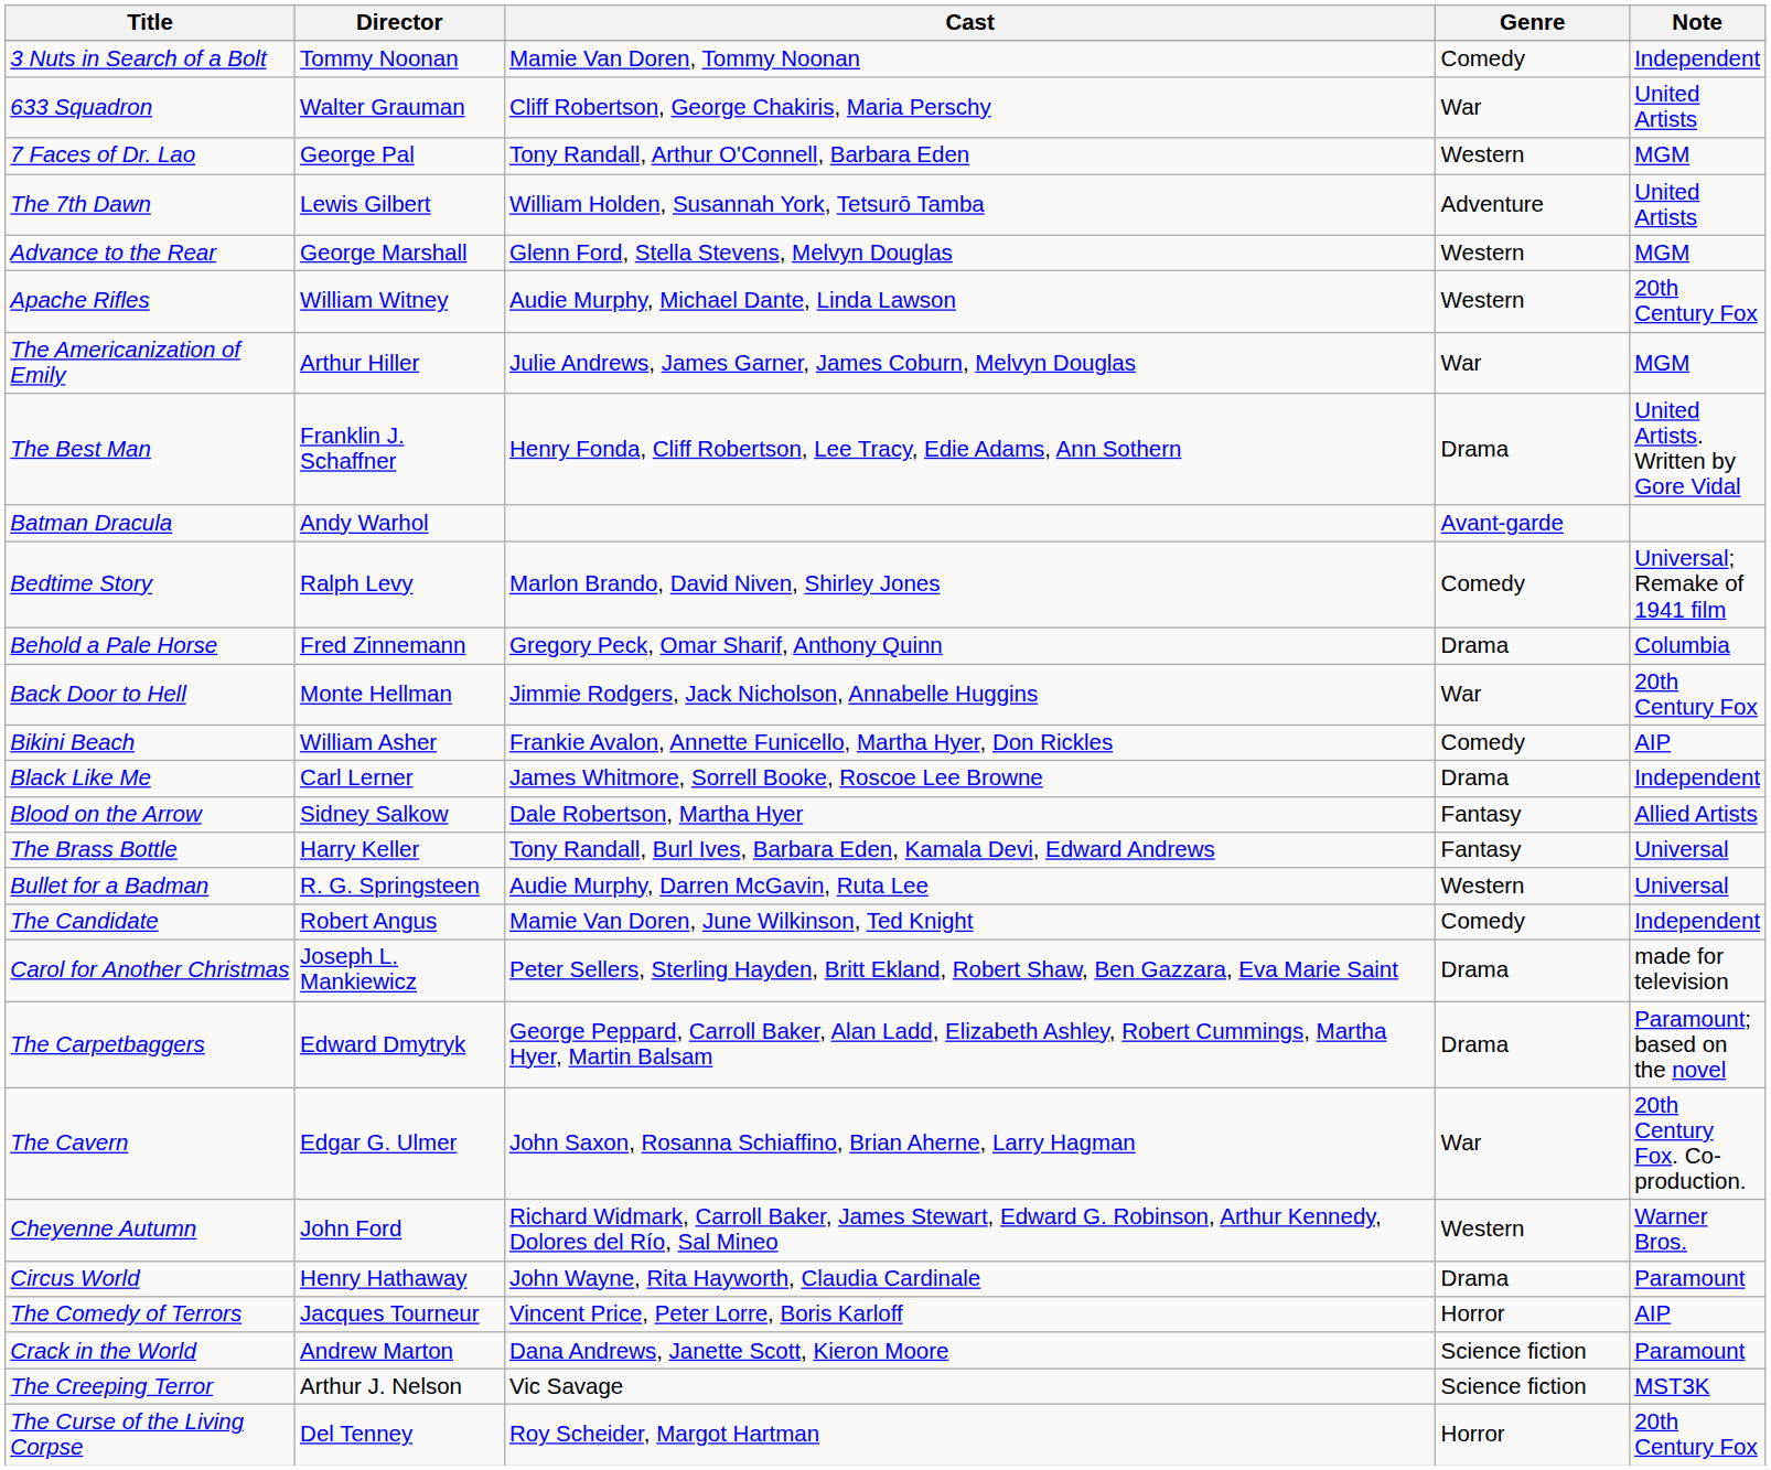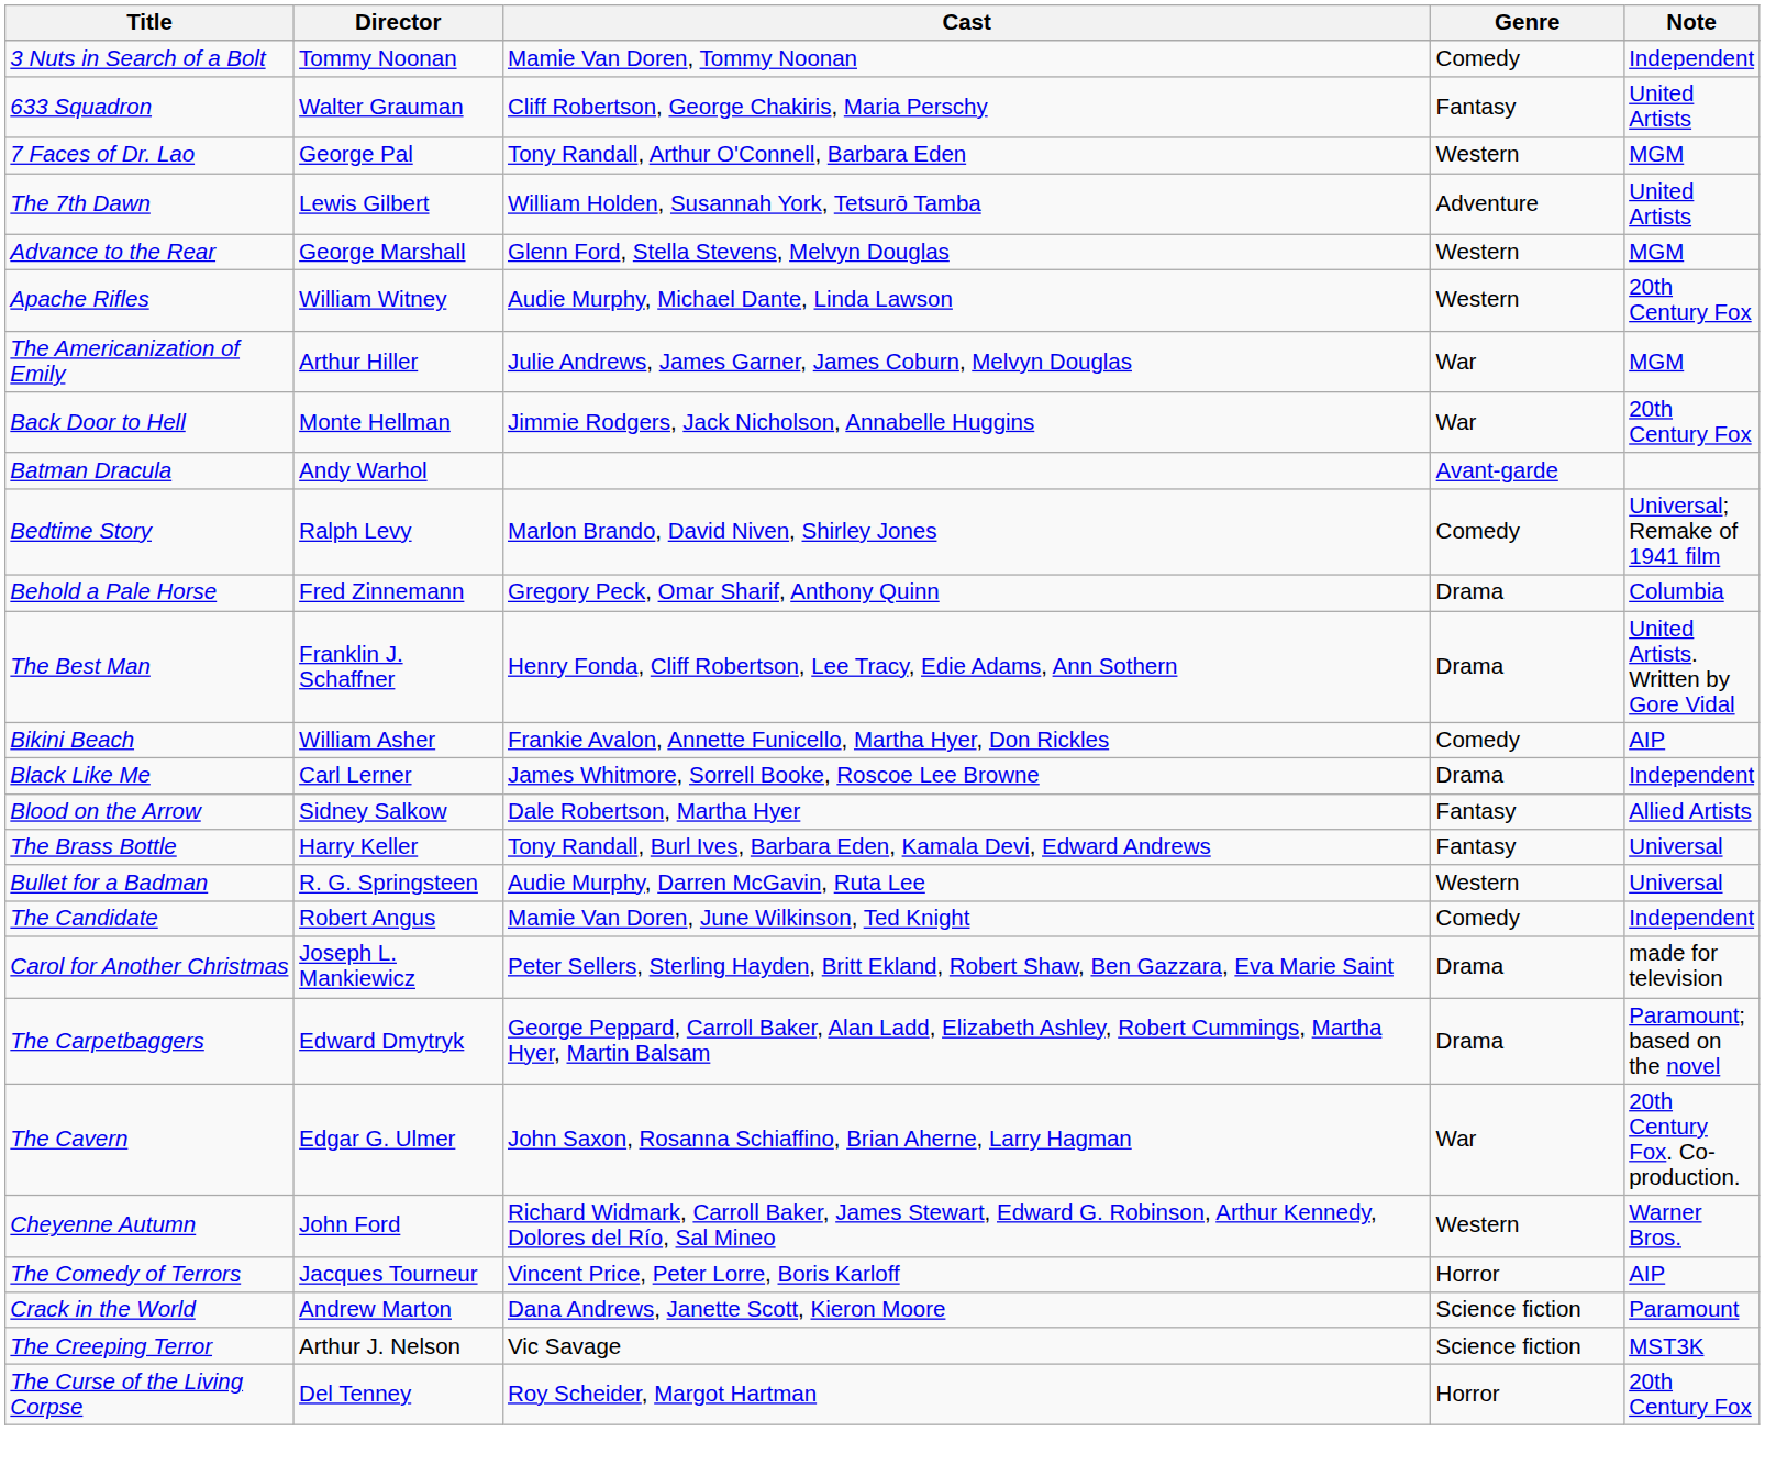633 Squadron | Genre: War -> Fantasy
rows swapped: Back Door to Hell <-> The Best Man
- row: Circus World | Henry Hathaway | John Wayne, Rita Hayworth, Claudia Cardinale | Drama | Paramount
